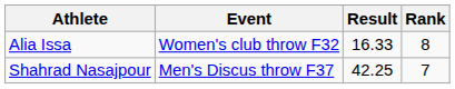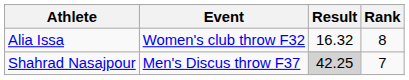Alia Issa | Result: 16.33 -> 16.32
Shahrad Nasajpour | Result: no background -> lightgrey background
